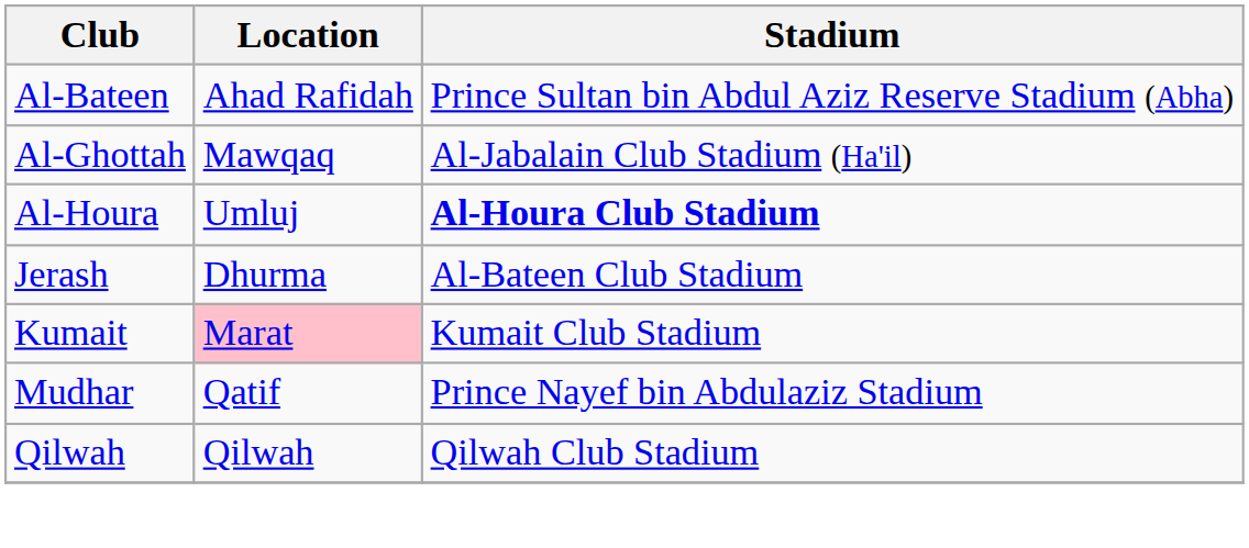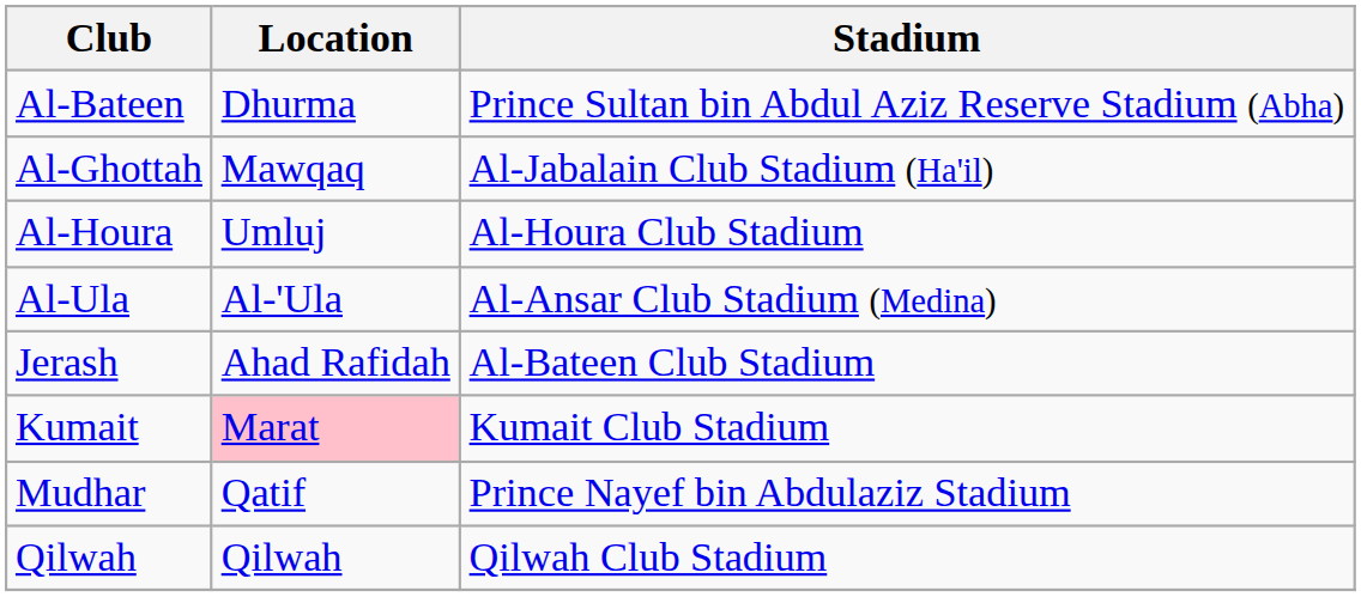Al-Bateen | Location: Ahad Rafidah -> Dhurma
Al-Houra | Stadium: bold -> normal
+ row: Al-Ula | Al-'Ula | Al-Ansar Club Stadium (Medina)
Jerash | Location: Dhurma -> Ahad Rafidah
